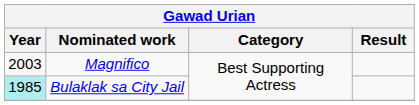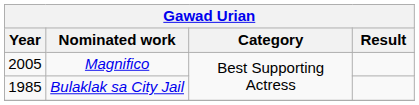Magnifico | Year: 2003 -> 2005
Bulaklak sa City Jail | Year: paleturquoise background -> no background
